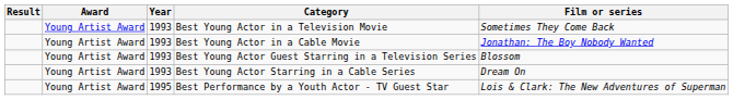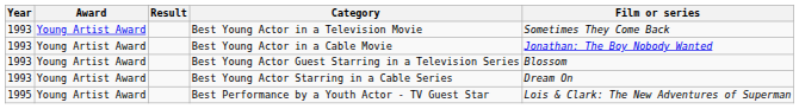columns swapped: Year <-> Result
